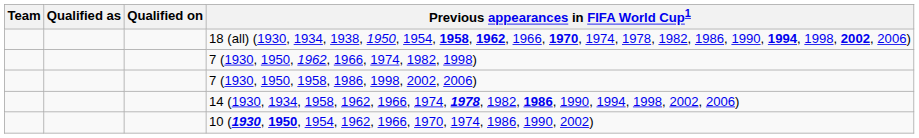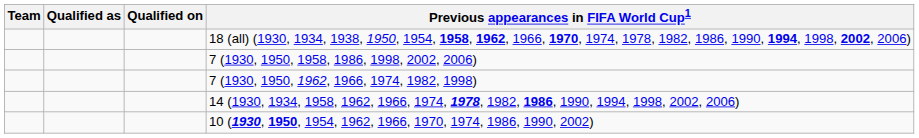rows swapped: 7 (1930, 1950, 1962, 1966, 1974, 1982, 1998) <-> 7 (1930, 1950, 1958, 1986, 1998, 2002, 2006)
